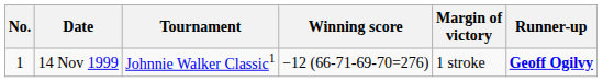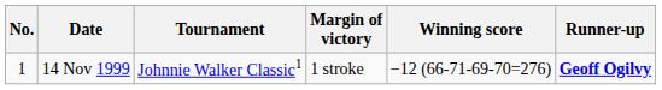columns swapped: Winning score <-> Margin of victory
